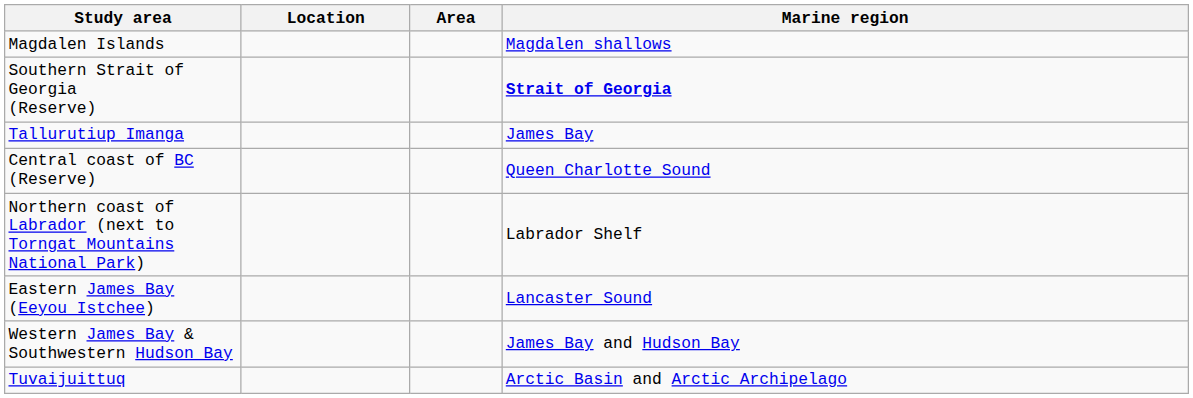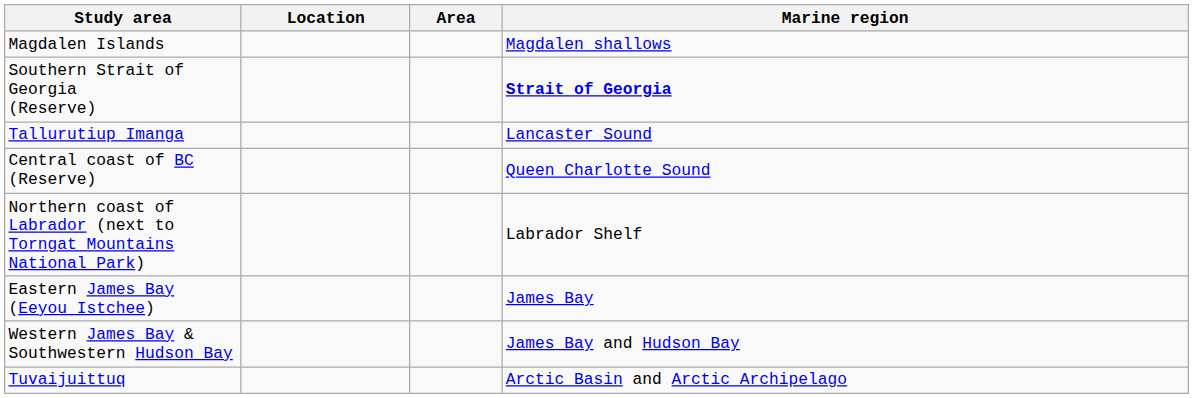Tallurutiup Imanga | Marine region: James Bay -> Lancaster Sound
Eastern James Bay (Eeyou Istchee) | Marine region: Lancaster Sound -> James Bay
